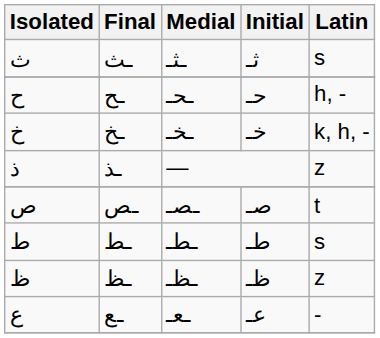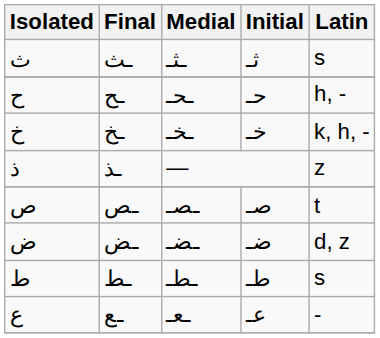+ row: ض | ـض | ـضـ | ضـ | d, z
- row: ظ | ـظ | ـظـ | ظـ | z
